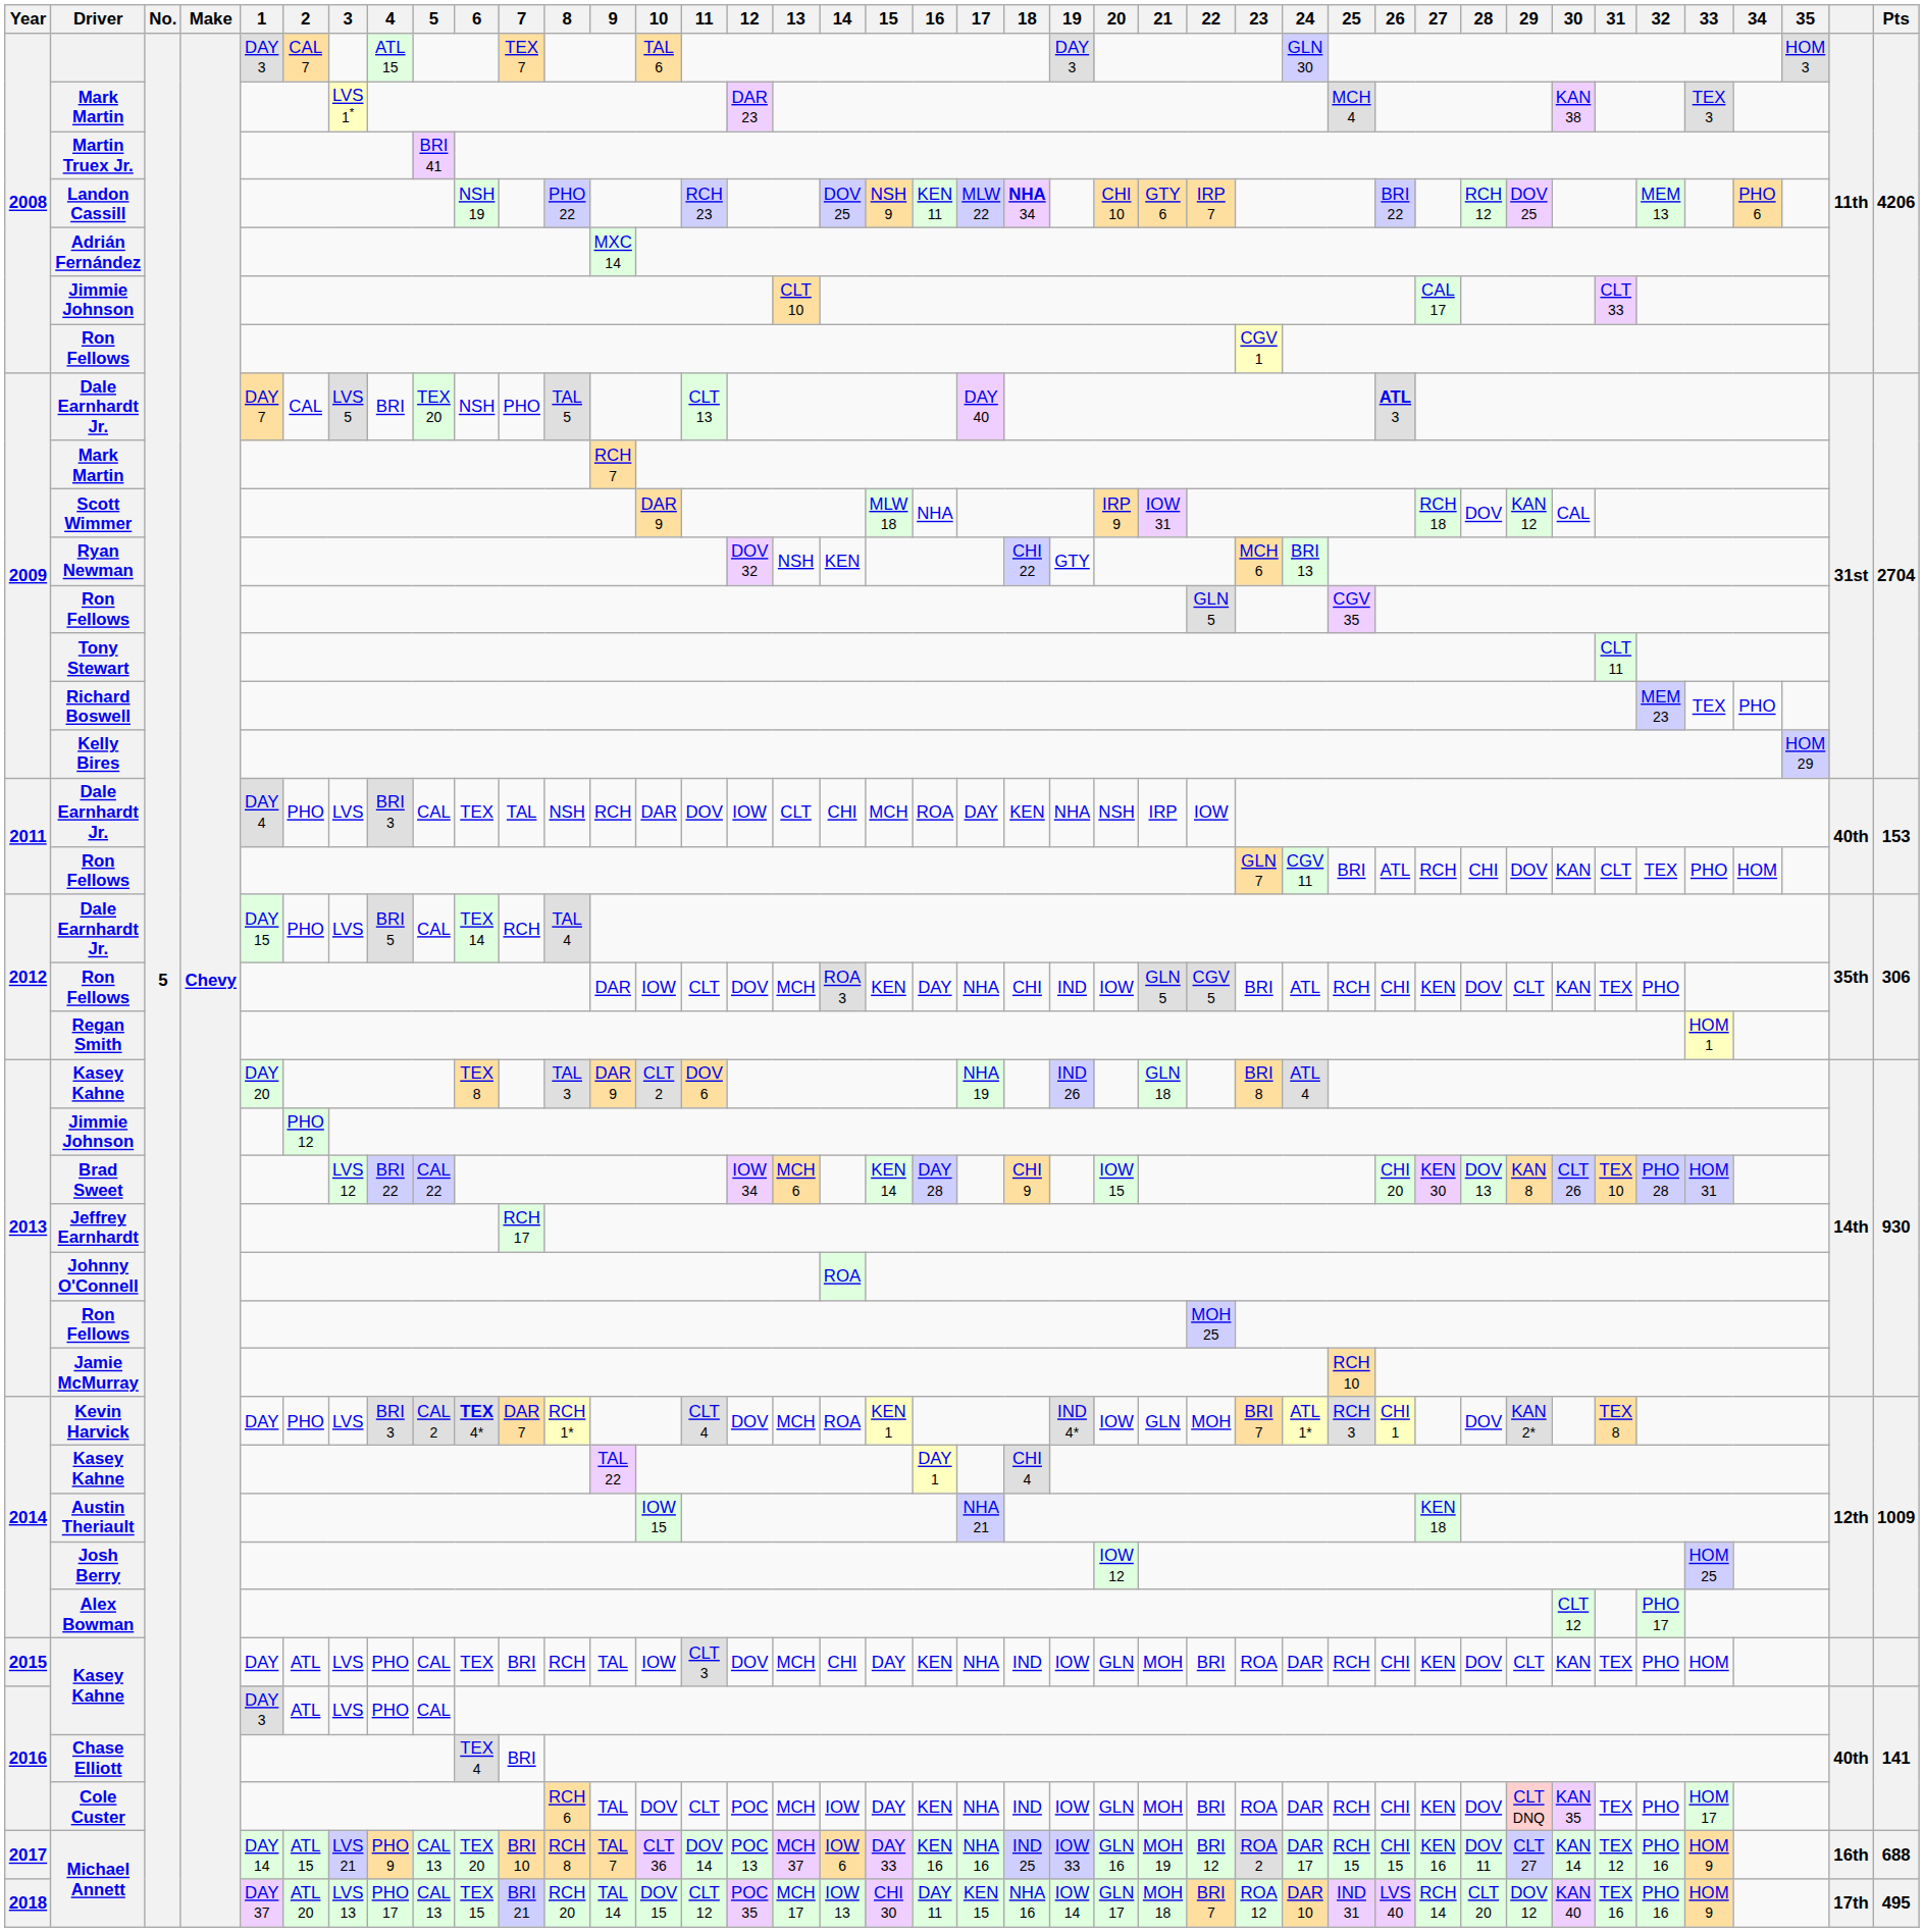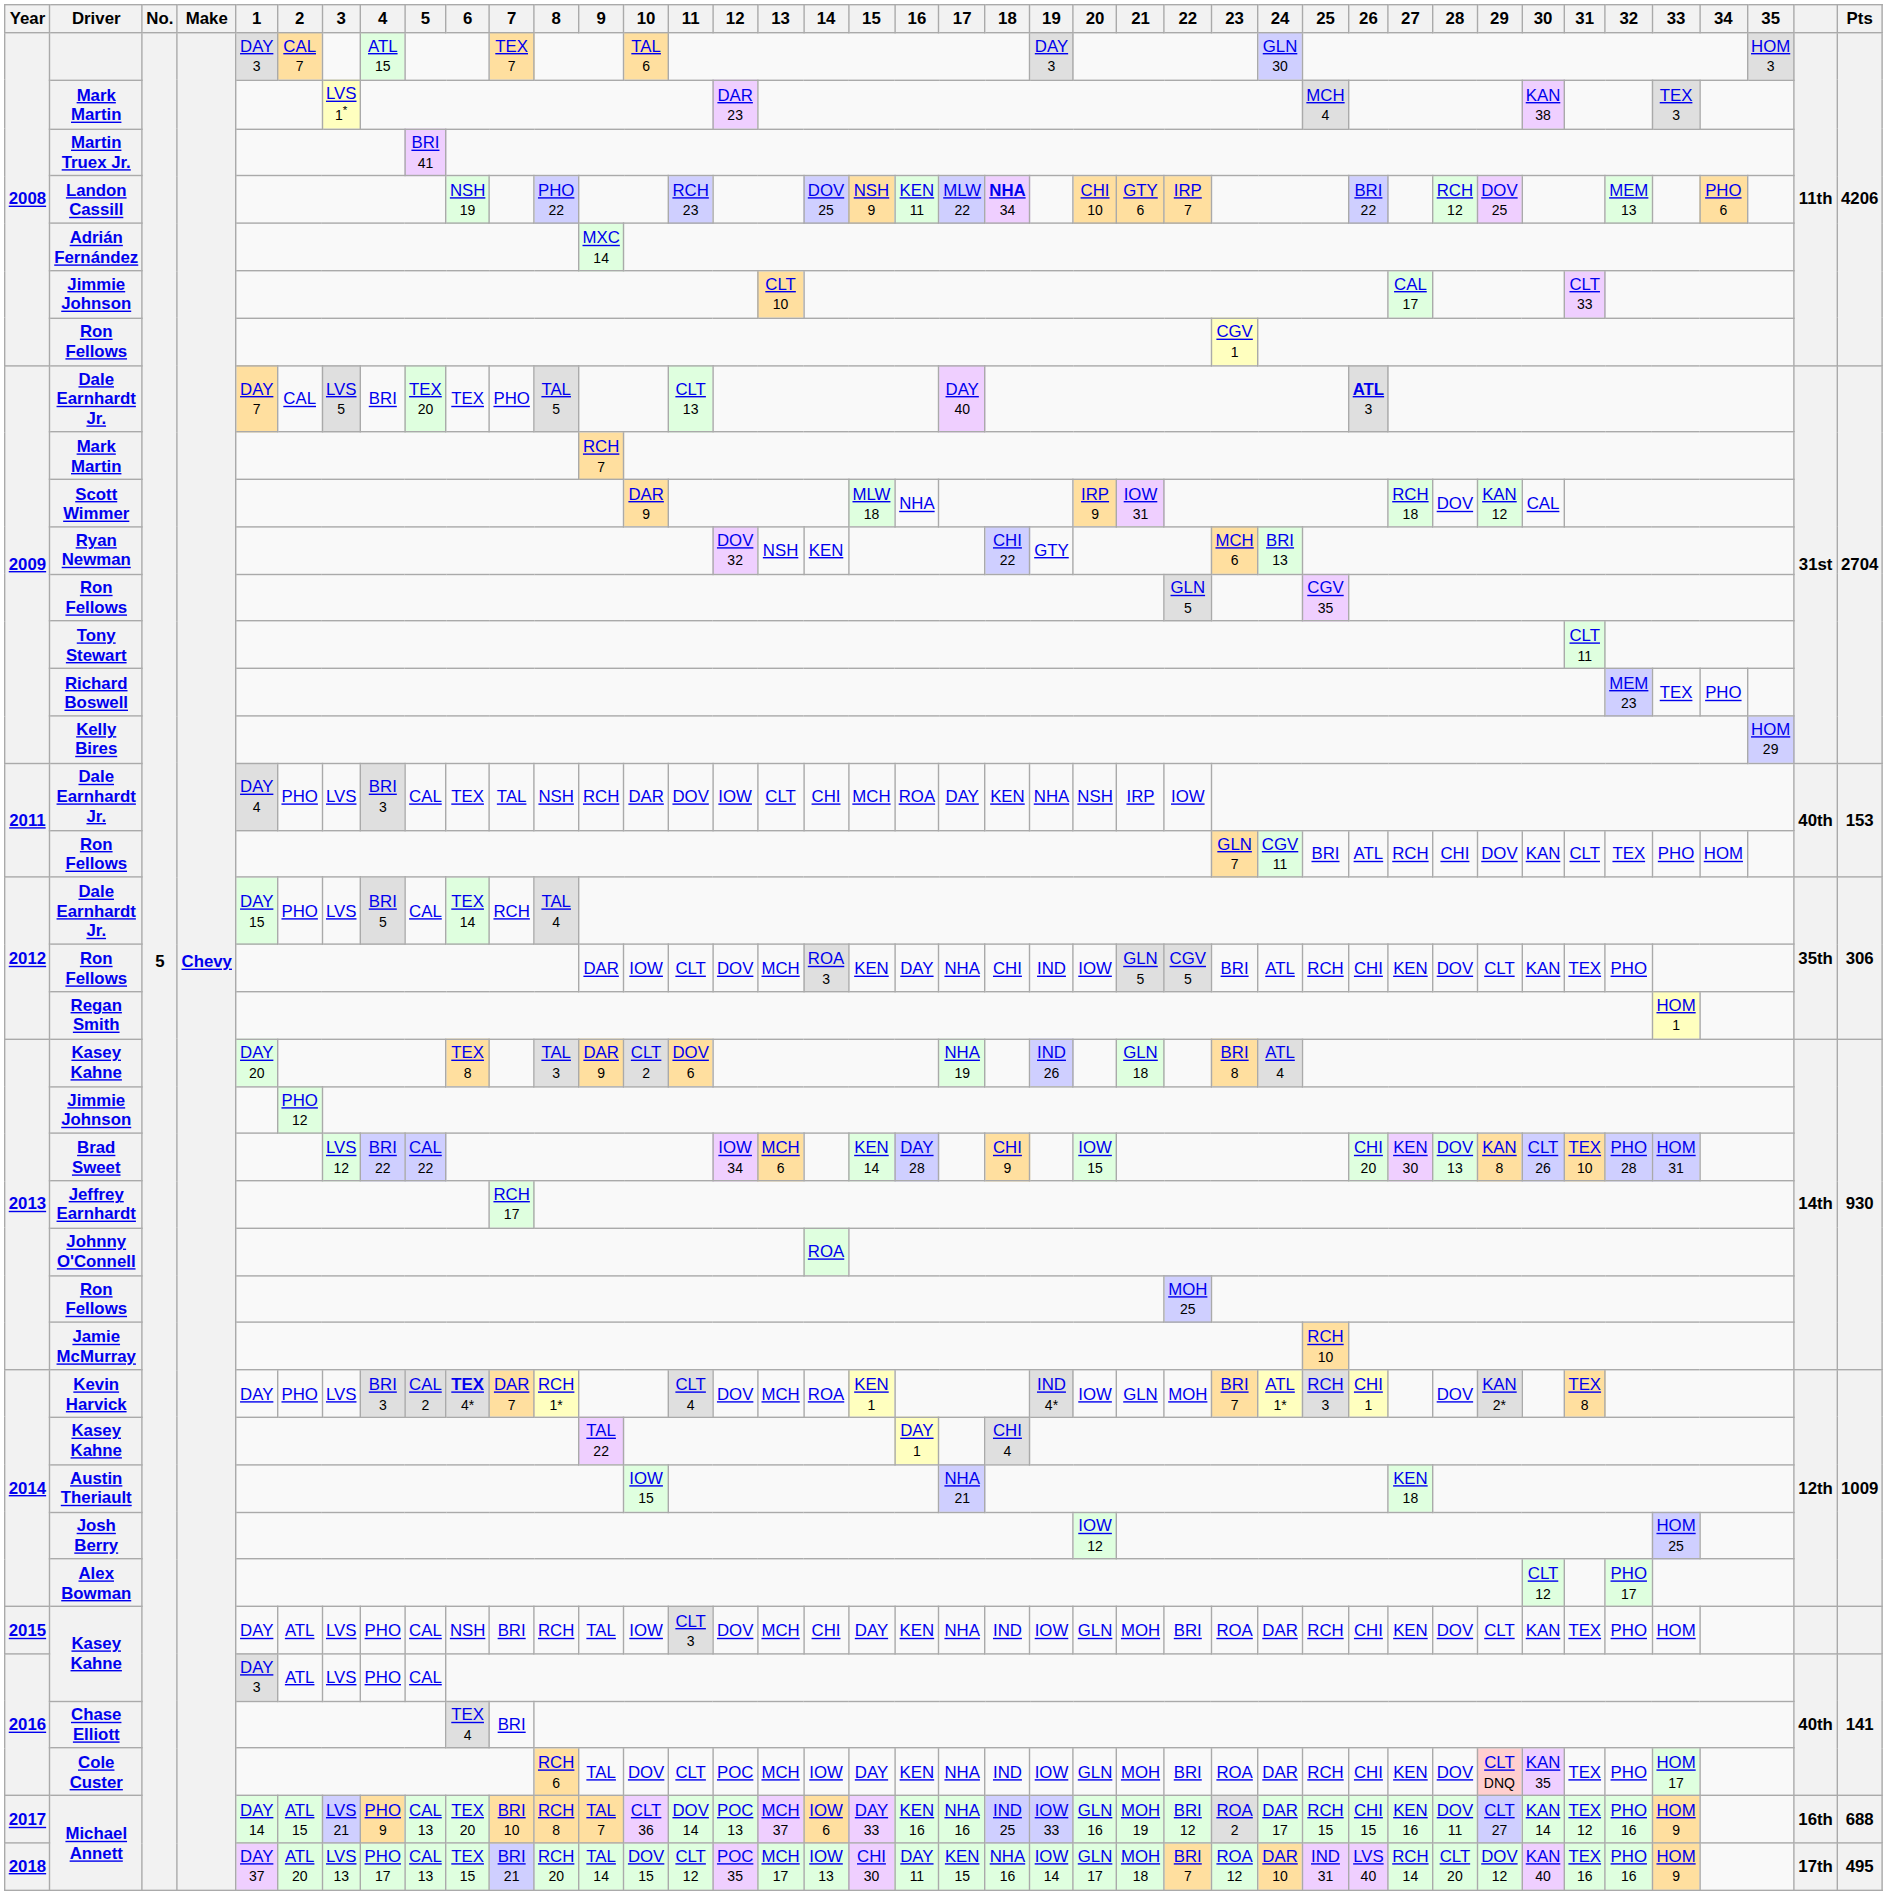2009 / Dale Earnhardt Jr. | 6: NSH -> TEX
2015 / Kasey Kahne | 6: TEX -> NSH
